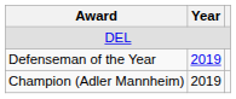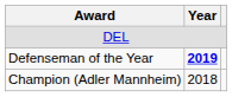Defenseman of the Year | Year: normal -> bold
Champion (Adler Mannheim) | Year: 2019 -> 2018
